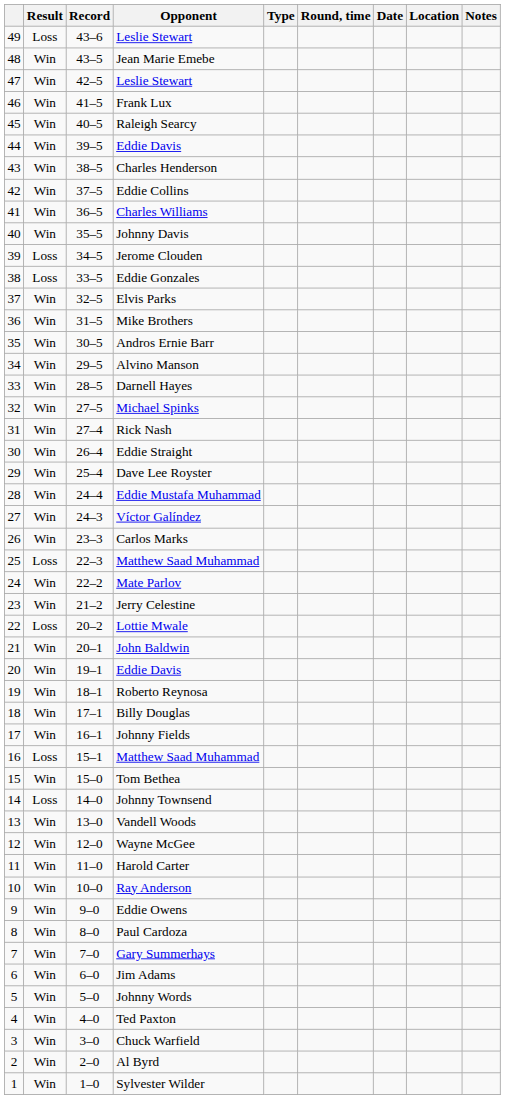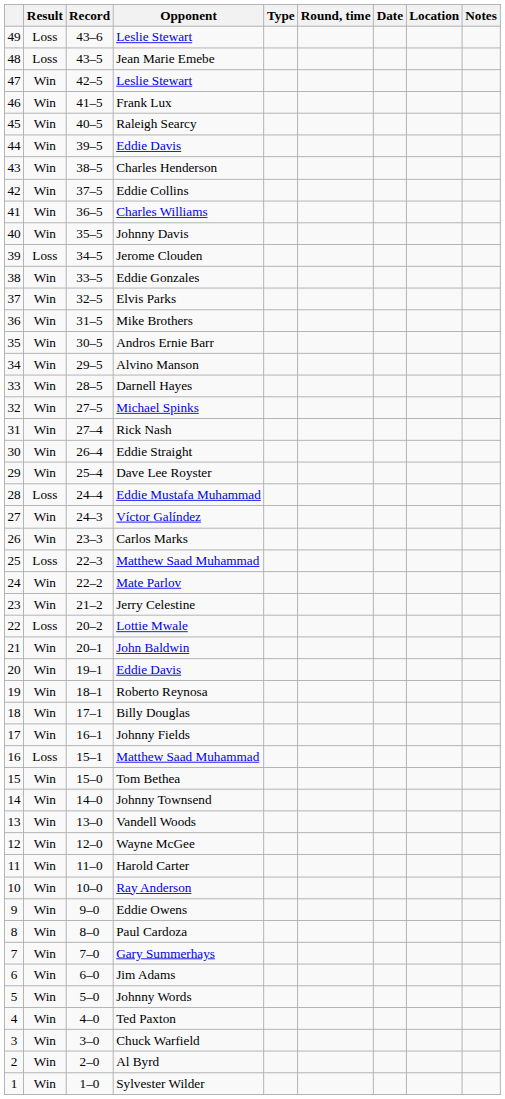Jean Marie Emebe | Result: Win -> Loss
Eddie Gonzales | Result: Loss -> Win
Eddie Mustafa Muhammad | Result: Win -> Loss
Johnny Townsend | Result: Loss -> Win
